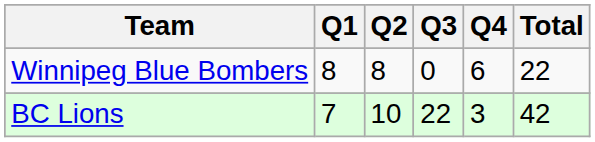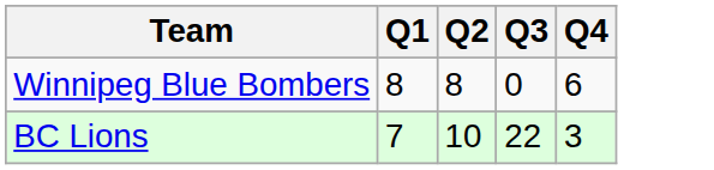- column: Total | 22 | 42
